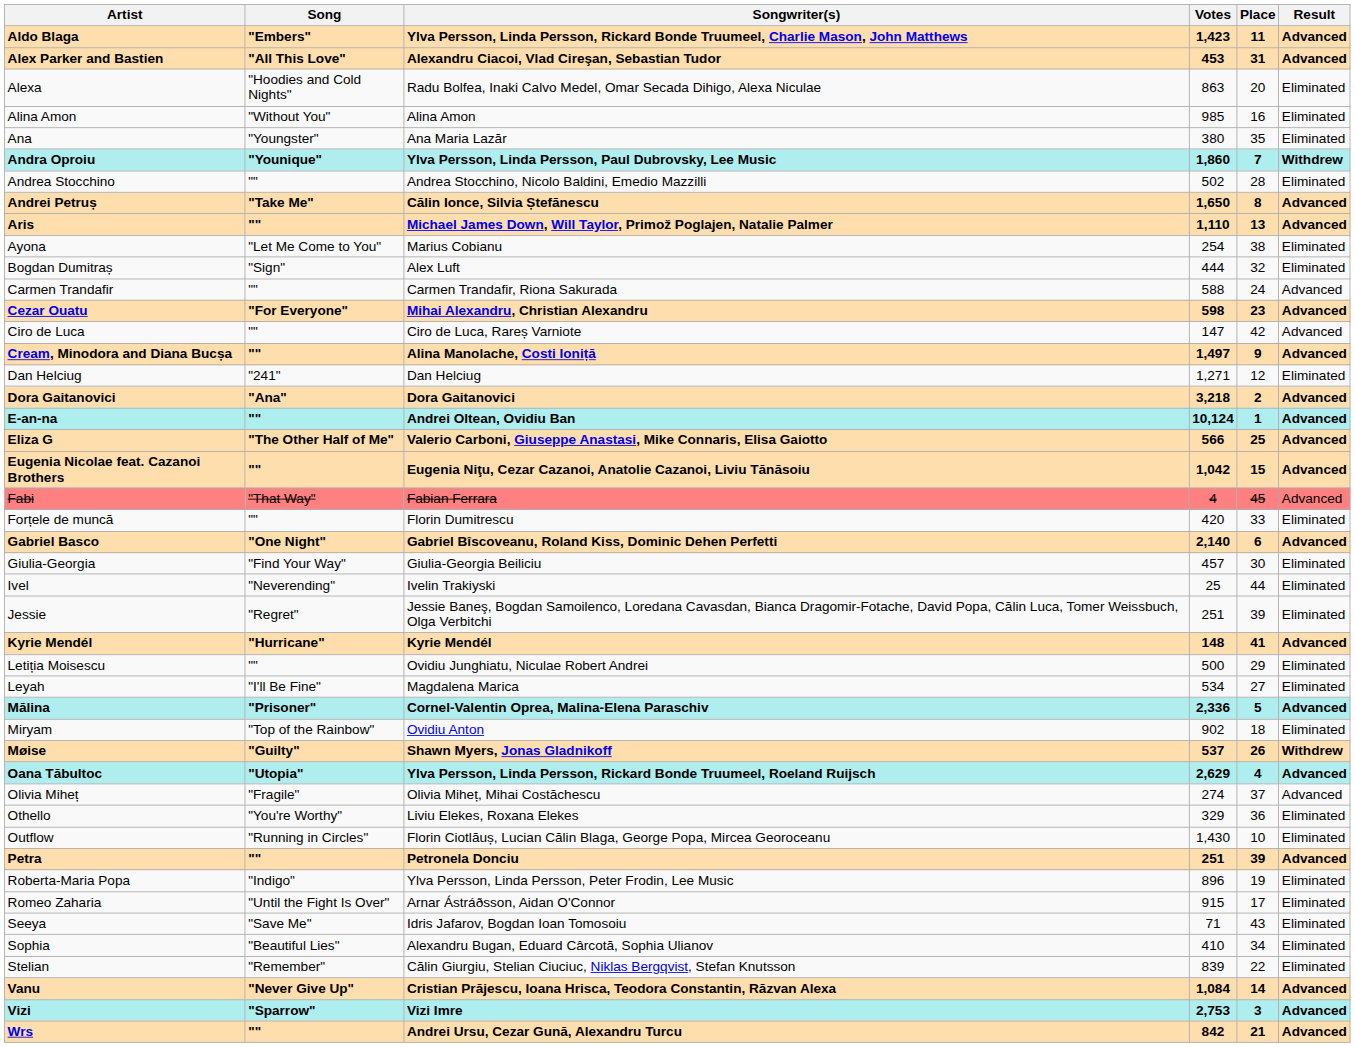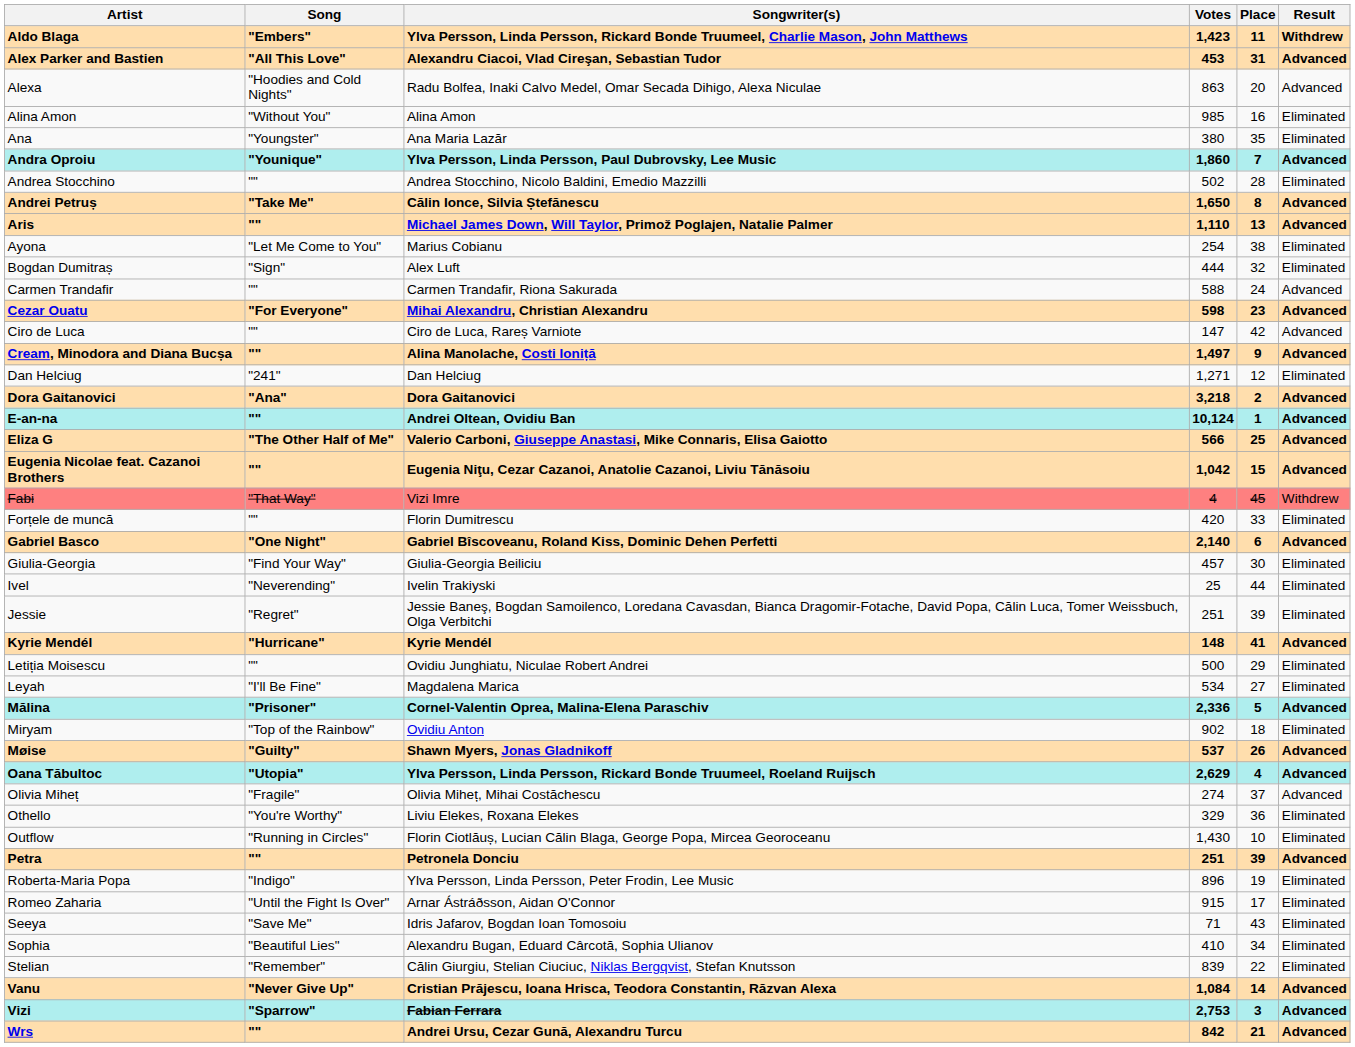Aldo Blaga | Result: Advanced -> Withdrew
Alexa | Result: Eliminated -> Advanced
Andra Oproiu | Result: Withdrew -> Advanced
Fabi | Songwriter(s): Fabian Ferrara -> Vizi Imre
Fabi | Result: Advanced -> Withdrew
Møise | Result: Withdrew -> Advanced
Vizi | Songwriter(s): Vizi Imre -> Fabian Ferrara
